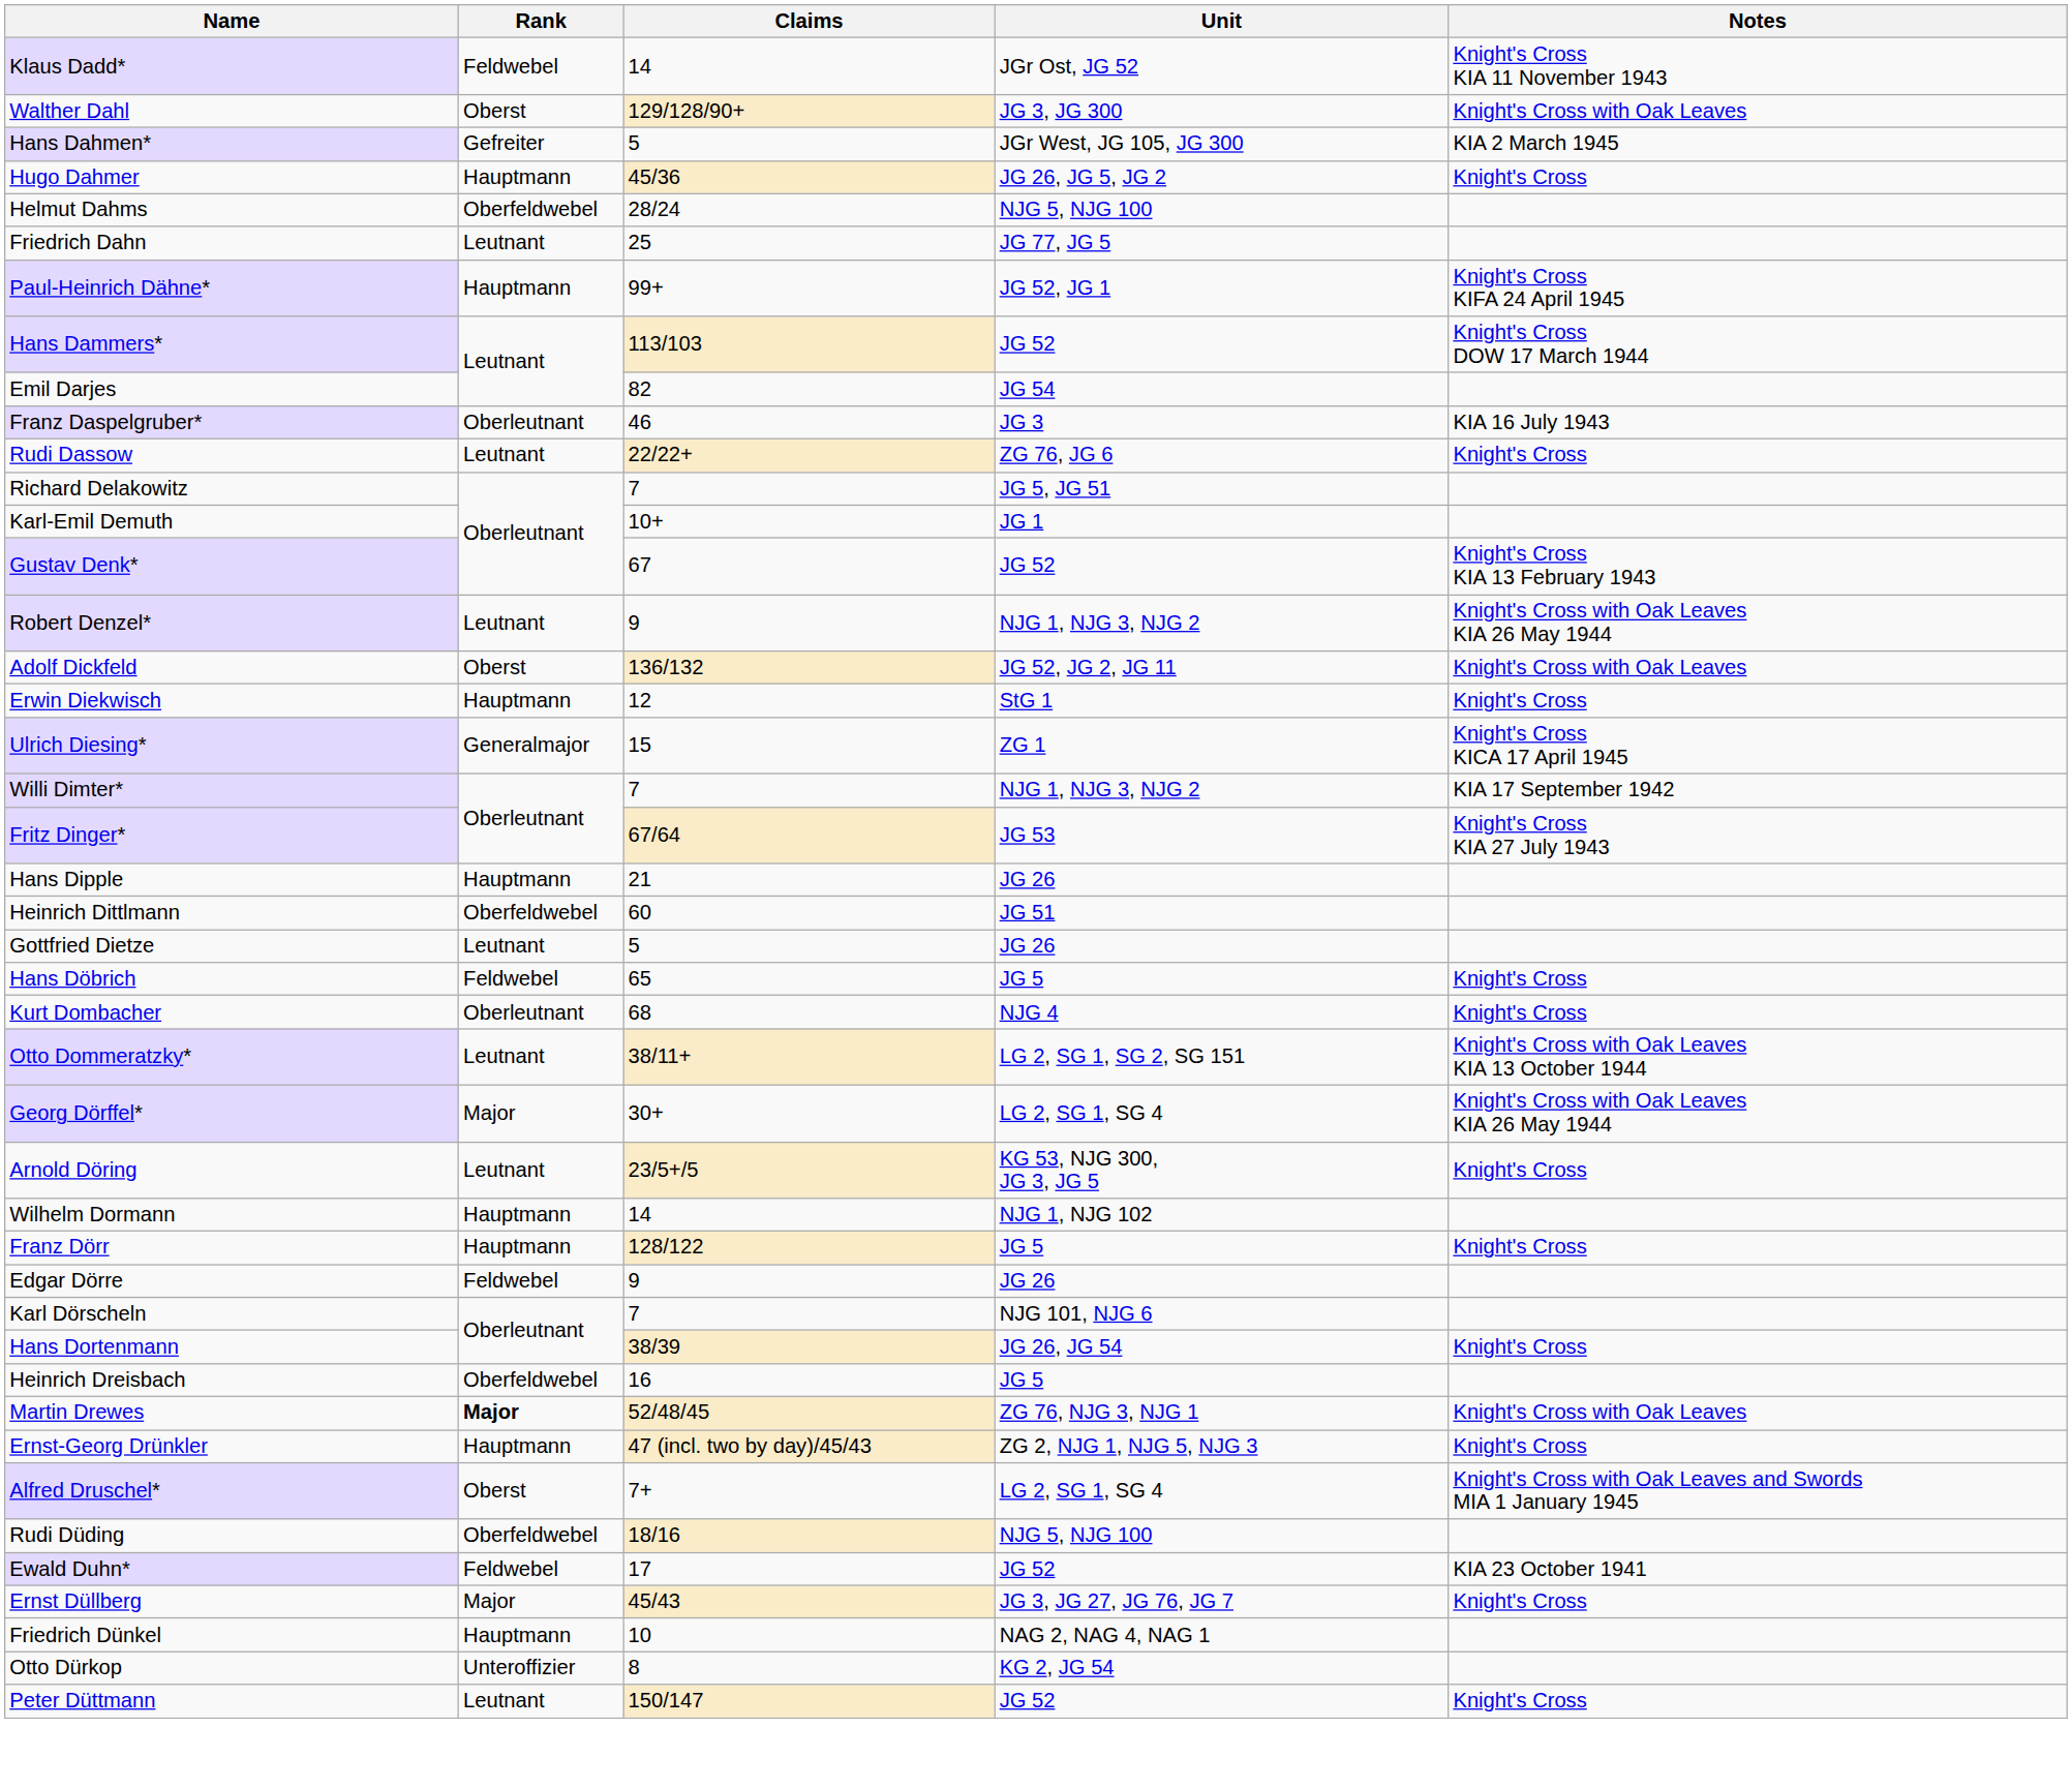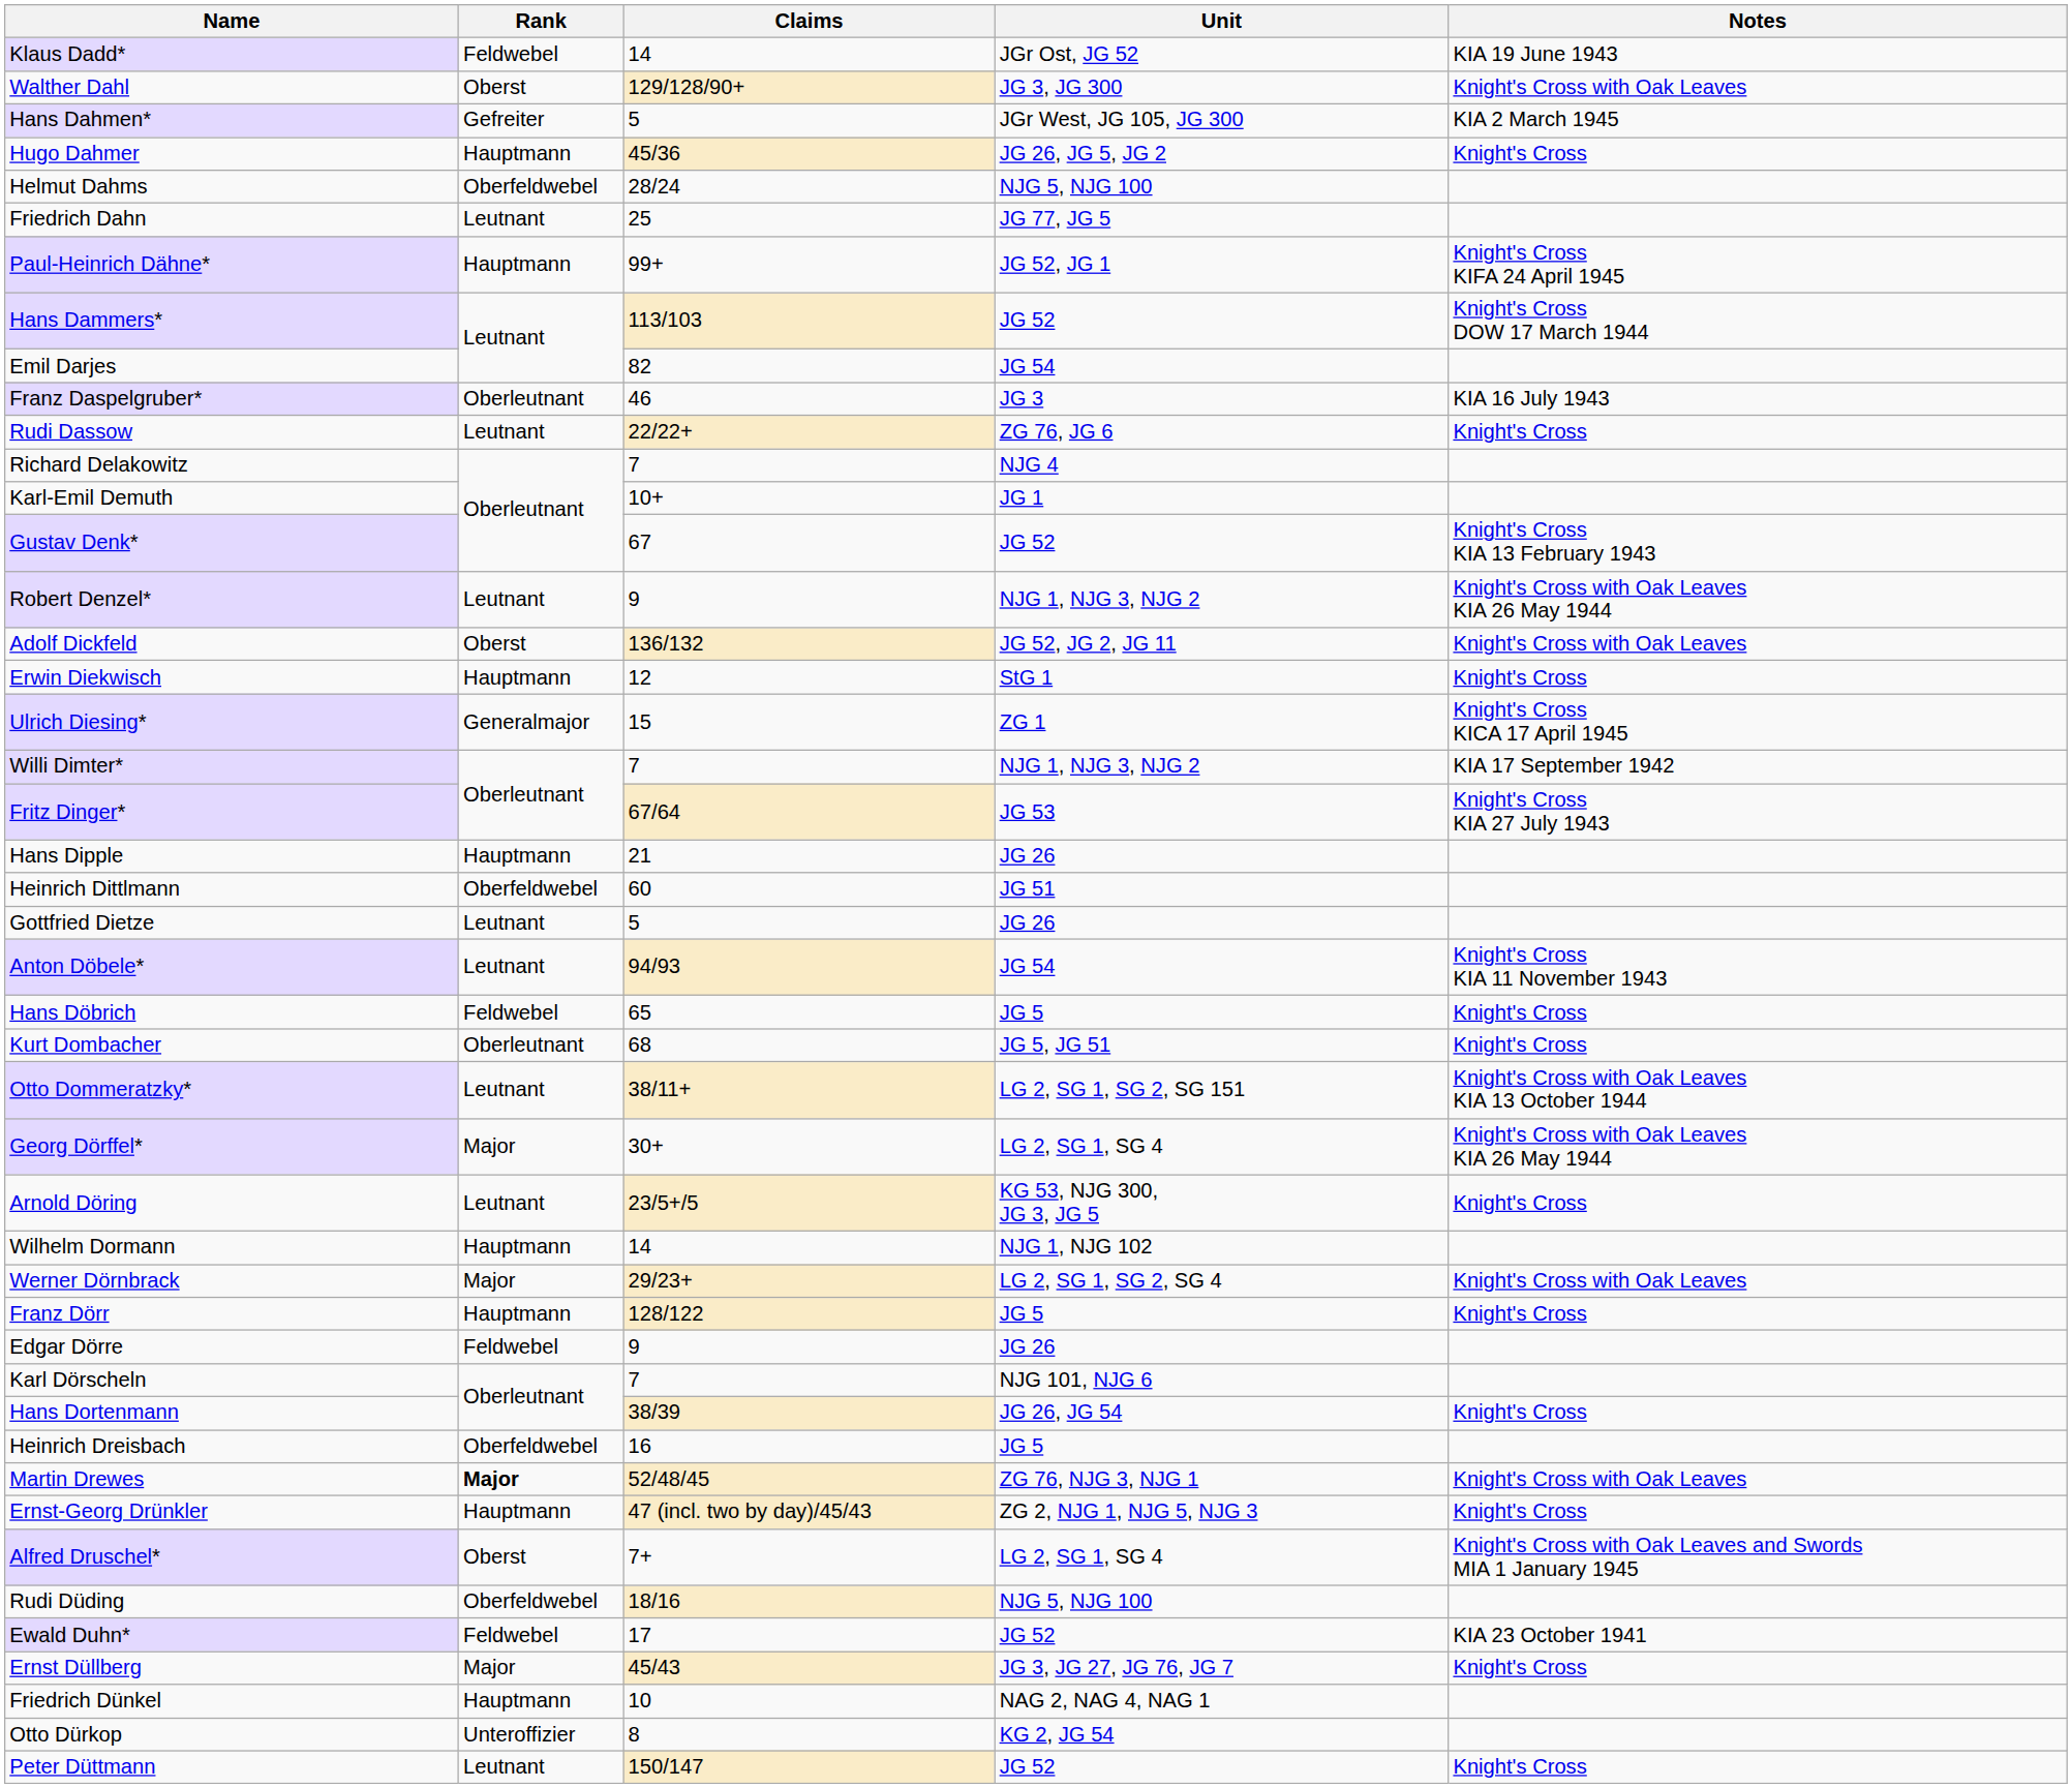Klaus Dadd* | Notes: Knight's Cross KIA 11 November 1943 -> KIA 19 June 1943
Richard Delakowitz | Unit: JG 5, JG 51 -> NJG 4
+ row: Anton Döbele* | Leutnant | 94/93 | JG 54 | Knight's Cross KIA 11 November 1943
Kurt Dombacher | Unit: NJG 4 -> JG 5, JG 51
+ row: Werner Dörnbrack | Major | 29/23+ | LG 2, SG 1, SG 2, SG 4 | Knight's Cross with Oak Leaves
